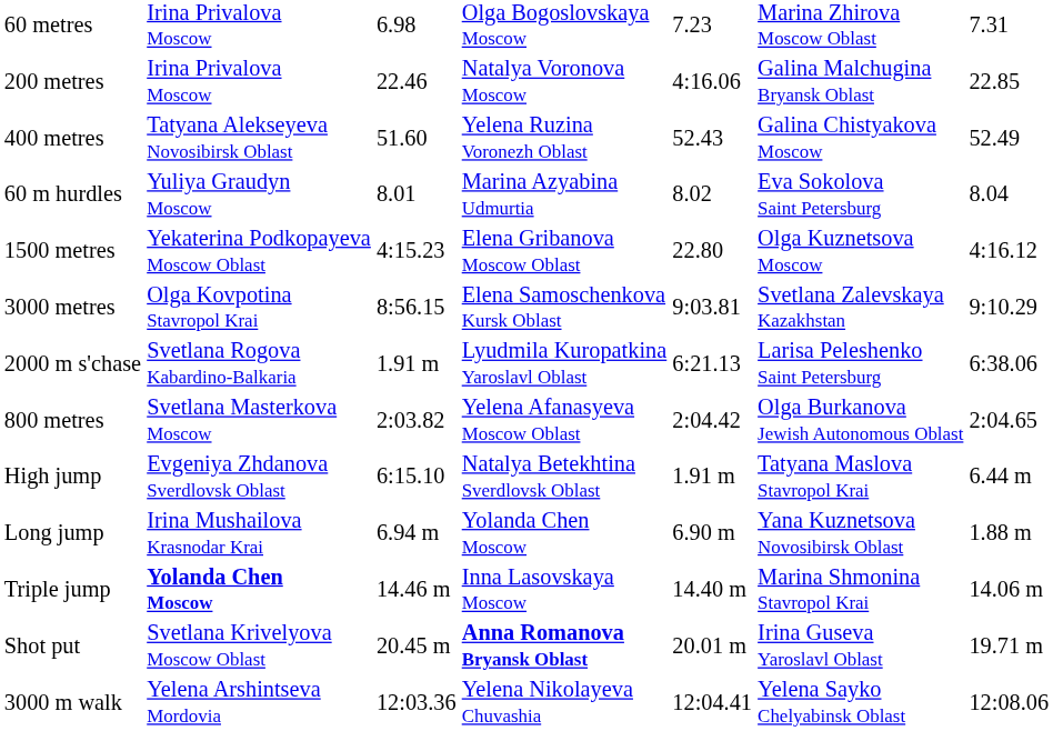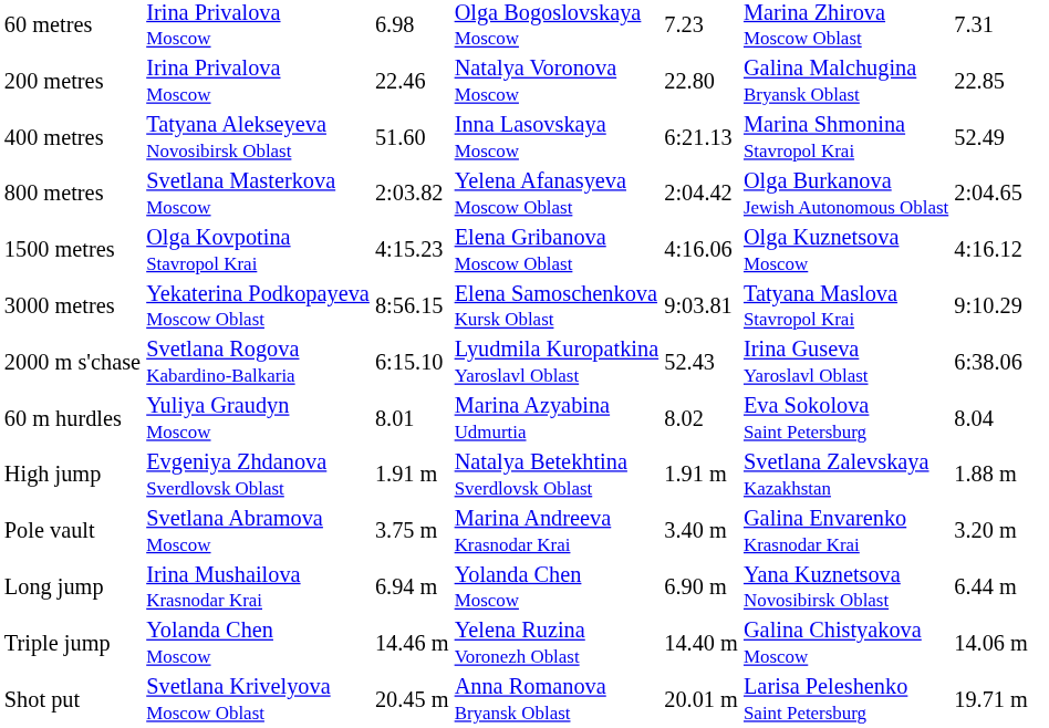200 metres | column 5: 4:16.06 -> 22.80
400 metres | column 4: Yelena Ruzina Voronezh Oblast -> Inna Lasovskaya Moscow
400 metres | column 5: 52.43 -> 6:21.13
400 metres | column 6: Galina Chistyakova Moscow -> Marina Shmonina Stavropol Krai
rows swapped: 800 metres <-> 60 m hurdles
1500 metres | column 2: Yekaterina Podkopayeva Moscow Oblast -> Olga Kovpotina Stavropol Krai
1500 metres | column 5: 22.80 -> 4:16.06
3000 metres | column 2: Olga Kovpotina Stavropol Krai -> Yekaterina Podkopayeva Moscow Oblast
3000 metres | column 6: Svetlana Zalevskaya Kazakhstan -> Tatyana Maslova Stavropol Krai
2000 m s'chase | column 3: 1.91 m -> 6:15.10
2000 m s'chase | column 5: 6:21.13 -> 52.43
2000 m s'chase | column 6: Larisa Peleshenko Saint Petersburg -> Irina Guseva Yaroslavl Oblast
High jump | column 3: 6:15.10 -> 1.91 m
High jump | column 6: Tatyana Maslova Stavropol Krai -> Svetlana Zalevskaya Kazakhstan
High jump | column 7: 6.44 m -> 1.88 m
+ row: Pole vault | Svetlana Abramova Moscow | 3.75 m | Marina Andreeva Krasnodar Krai | 3.40 m | Galina Envarenko Krasnodar Krai | 3.20 m
Long jump | column 7: 1.88 m -> 6.44 m
Triple jump | column 2: bold -> normal
Triple jump | column 4: Inna Lasovskaya Moscow -> Yelena Ruzina Voronezh Oblast
Triple jump | column 6: Marina Shmonina Stavropol Krai -> Galina Chistyakova Moscow
Shot put | column 4: bold -> normal
Shot put | column 6: Irina Guseva Yaroslavl Oblast -> Larisa Peleshenko Saint Petersburg
- row: 3000 m walk | Yelena Arshintseva Mordovia | 12:03.36 | Yelena Nikolayeva Chuvashia | 12:04.41 | Yelena Sayko Chelyabinsk Oblast | 12:08.06
